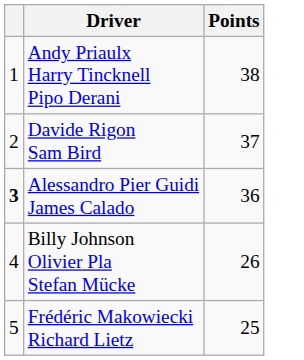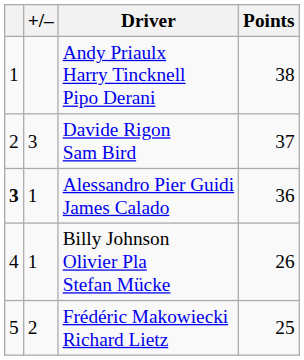+ column: +/– | 3 | 1 | 1 | 2
